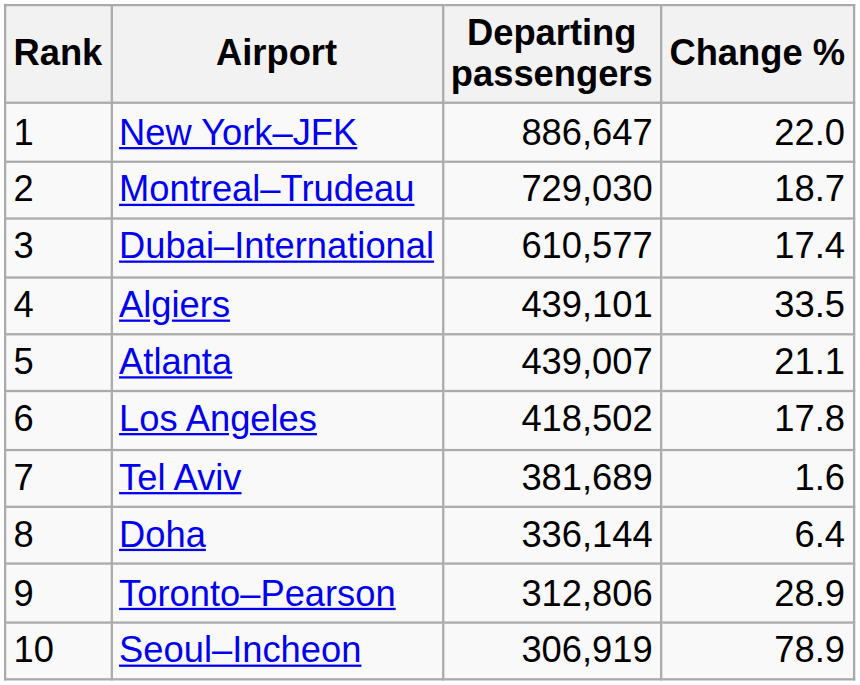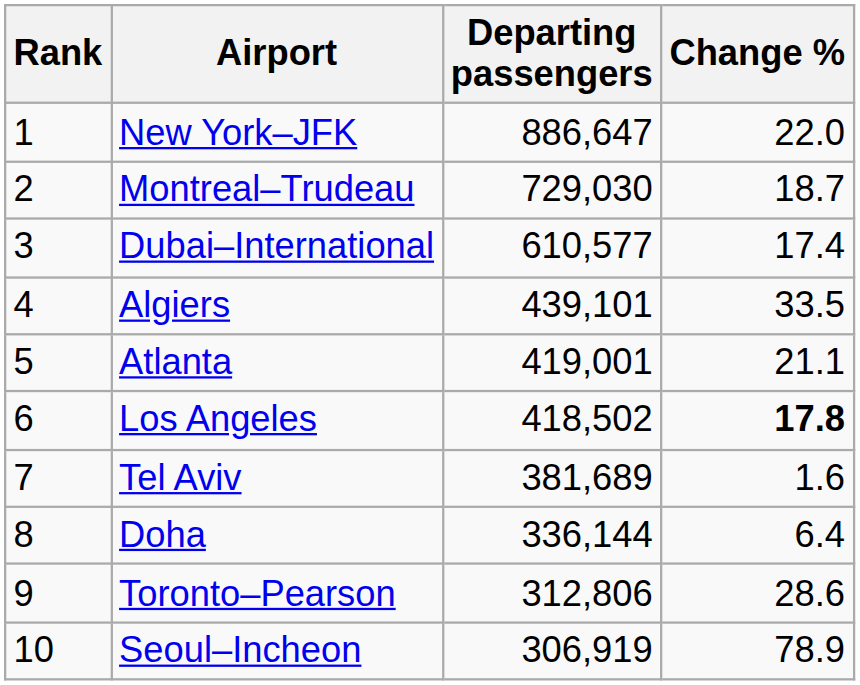Atlanta | Departing passengers: 439,007 -> 419,001
Los Angeles | Change %: normal -> bold
Toronto–Pearson | Change %: 28.9 -> 28.6
